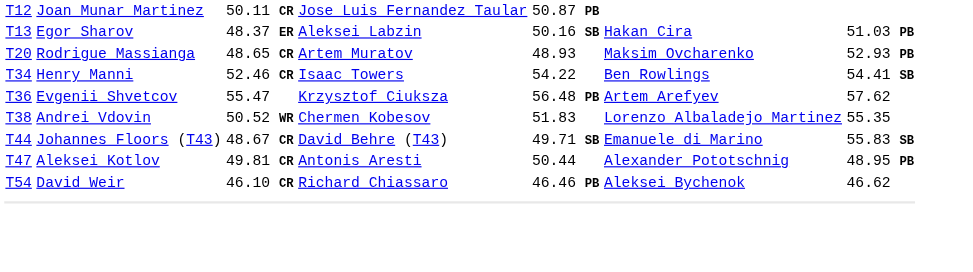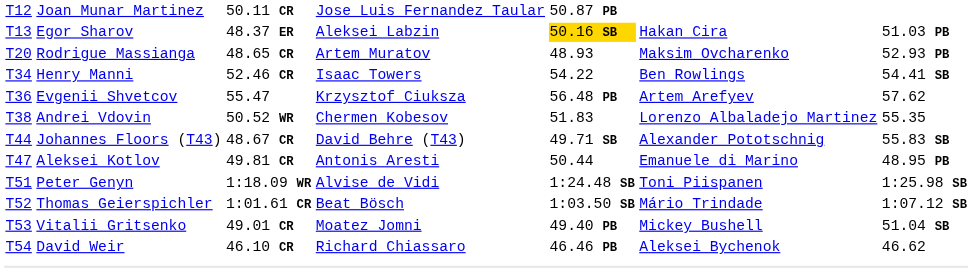Egor Sharov | column 5: no background -> gold background
Johannes Floors (T43) | column 6: Emanuele di Marino -> Alexander Pototschnig
Aleksei Kotlov | column 6: Alexander Pototschnig -> Emanuele di Marino
+ row: T51 | Peter Genyn | 1:18.09 WR | Alvise de Vidi | 1:24.48 SB | Toni Piispanen | 1:25.98 SB
+ row: T52 | Thomas Geierspichler | 1:01.61 CR | Beat Bösch | 1:03.50 SB | Mário Trindade | 1:07.12 SB
+ row: T53 | Vitalii Gritsenko | 49.01 CR | Moatez Jomni | 49.40 PB | Mickey Bushell | 51.04 SB
